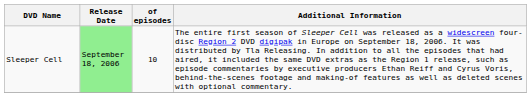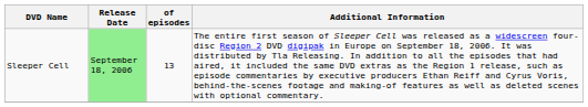Sleeper Cell | of episodes: 10 -> 13
